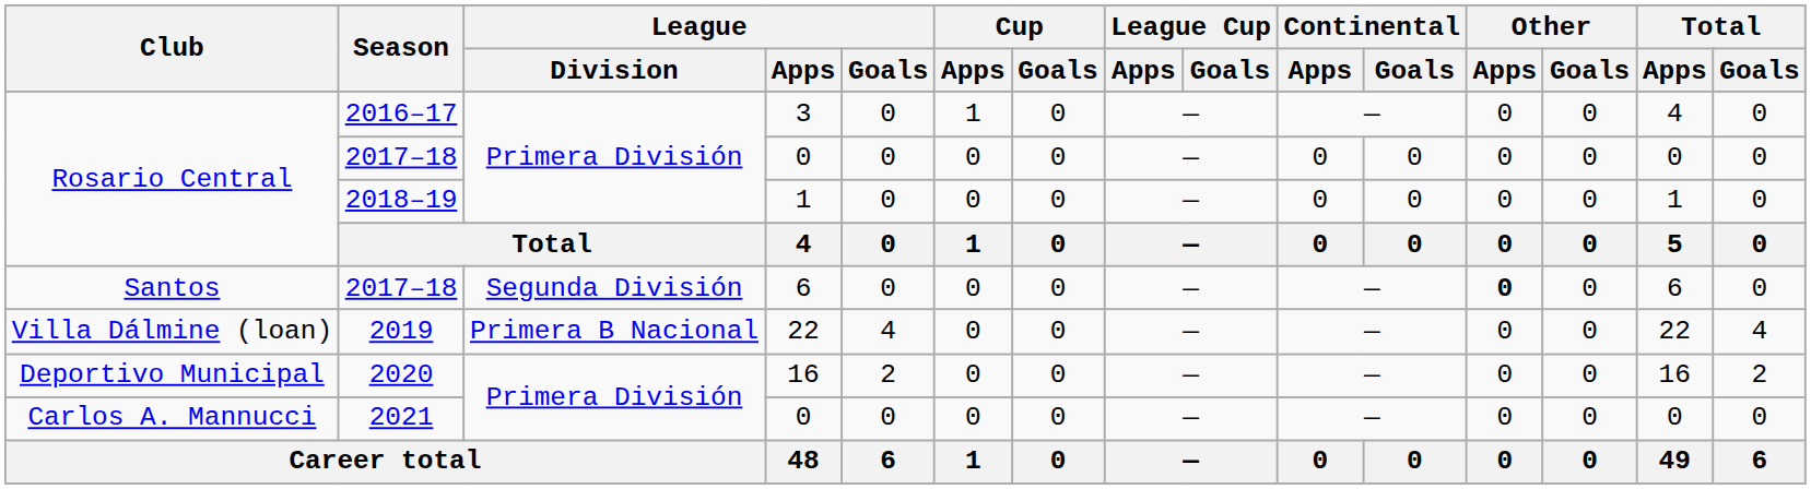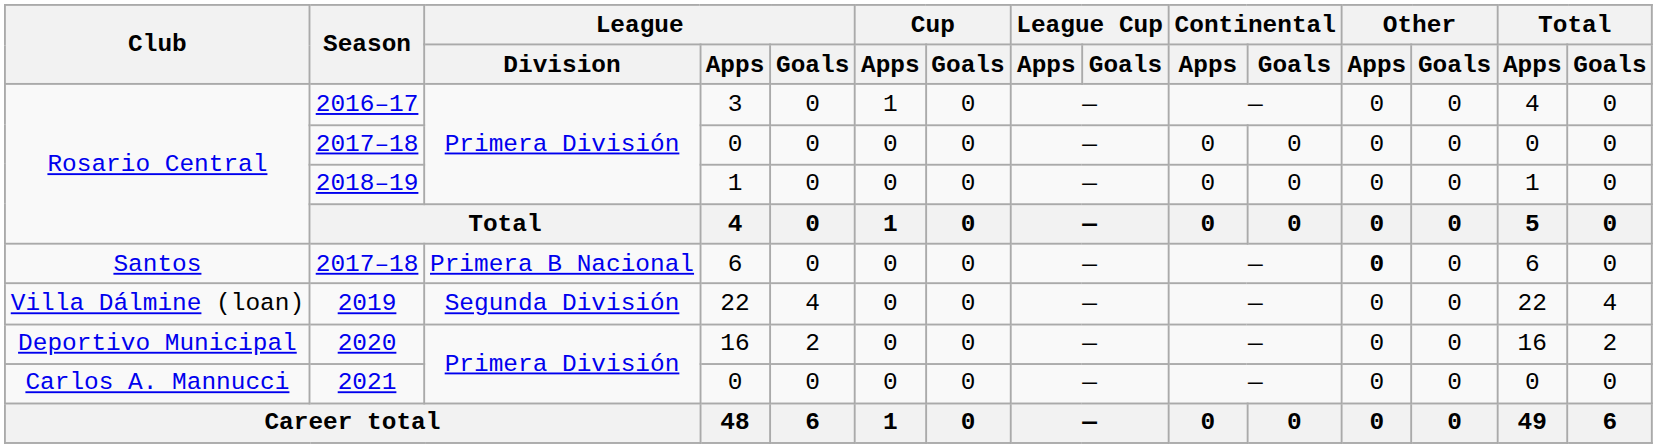2017–18 / 6 | League / Division: Segunda División -> Primera B Nacional
2019 | League / Division: Primera B Nacional -> Segunda División
